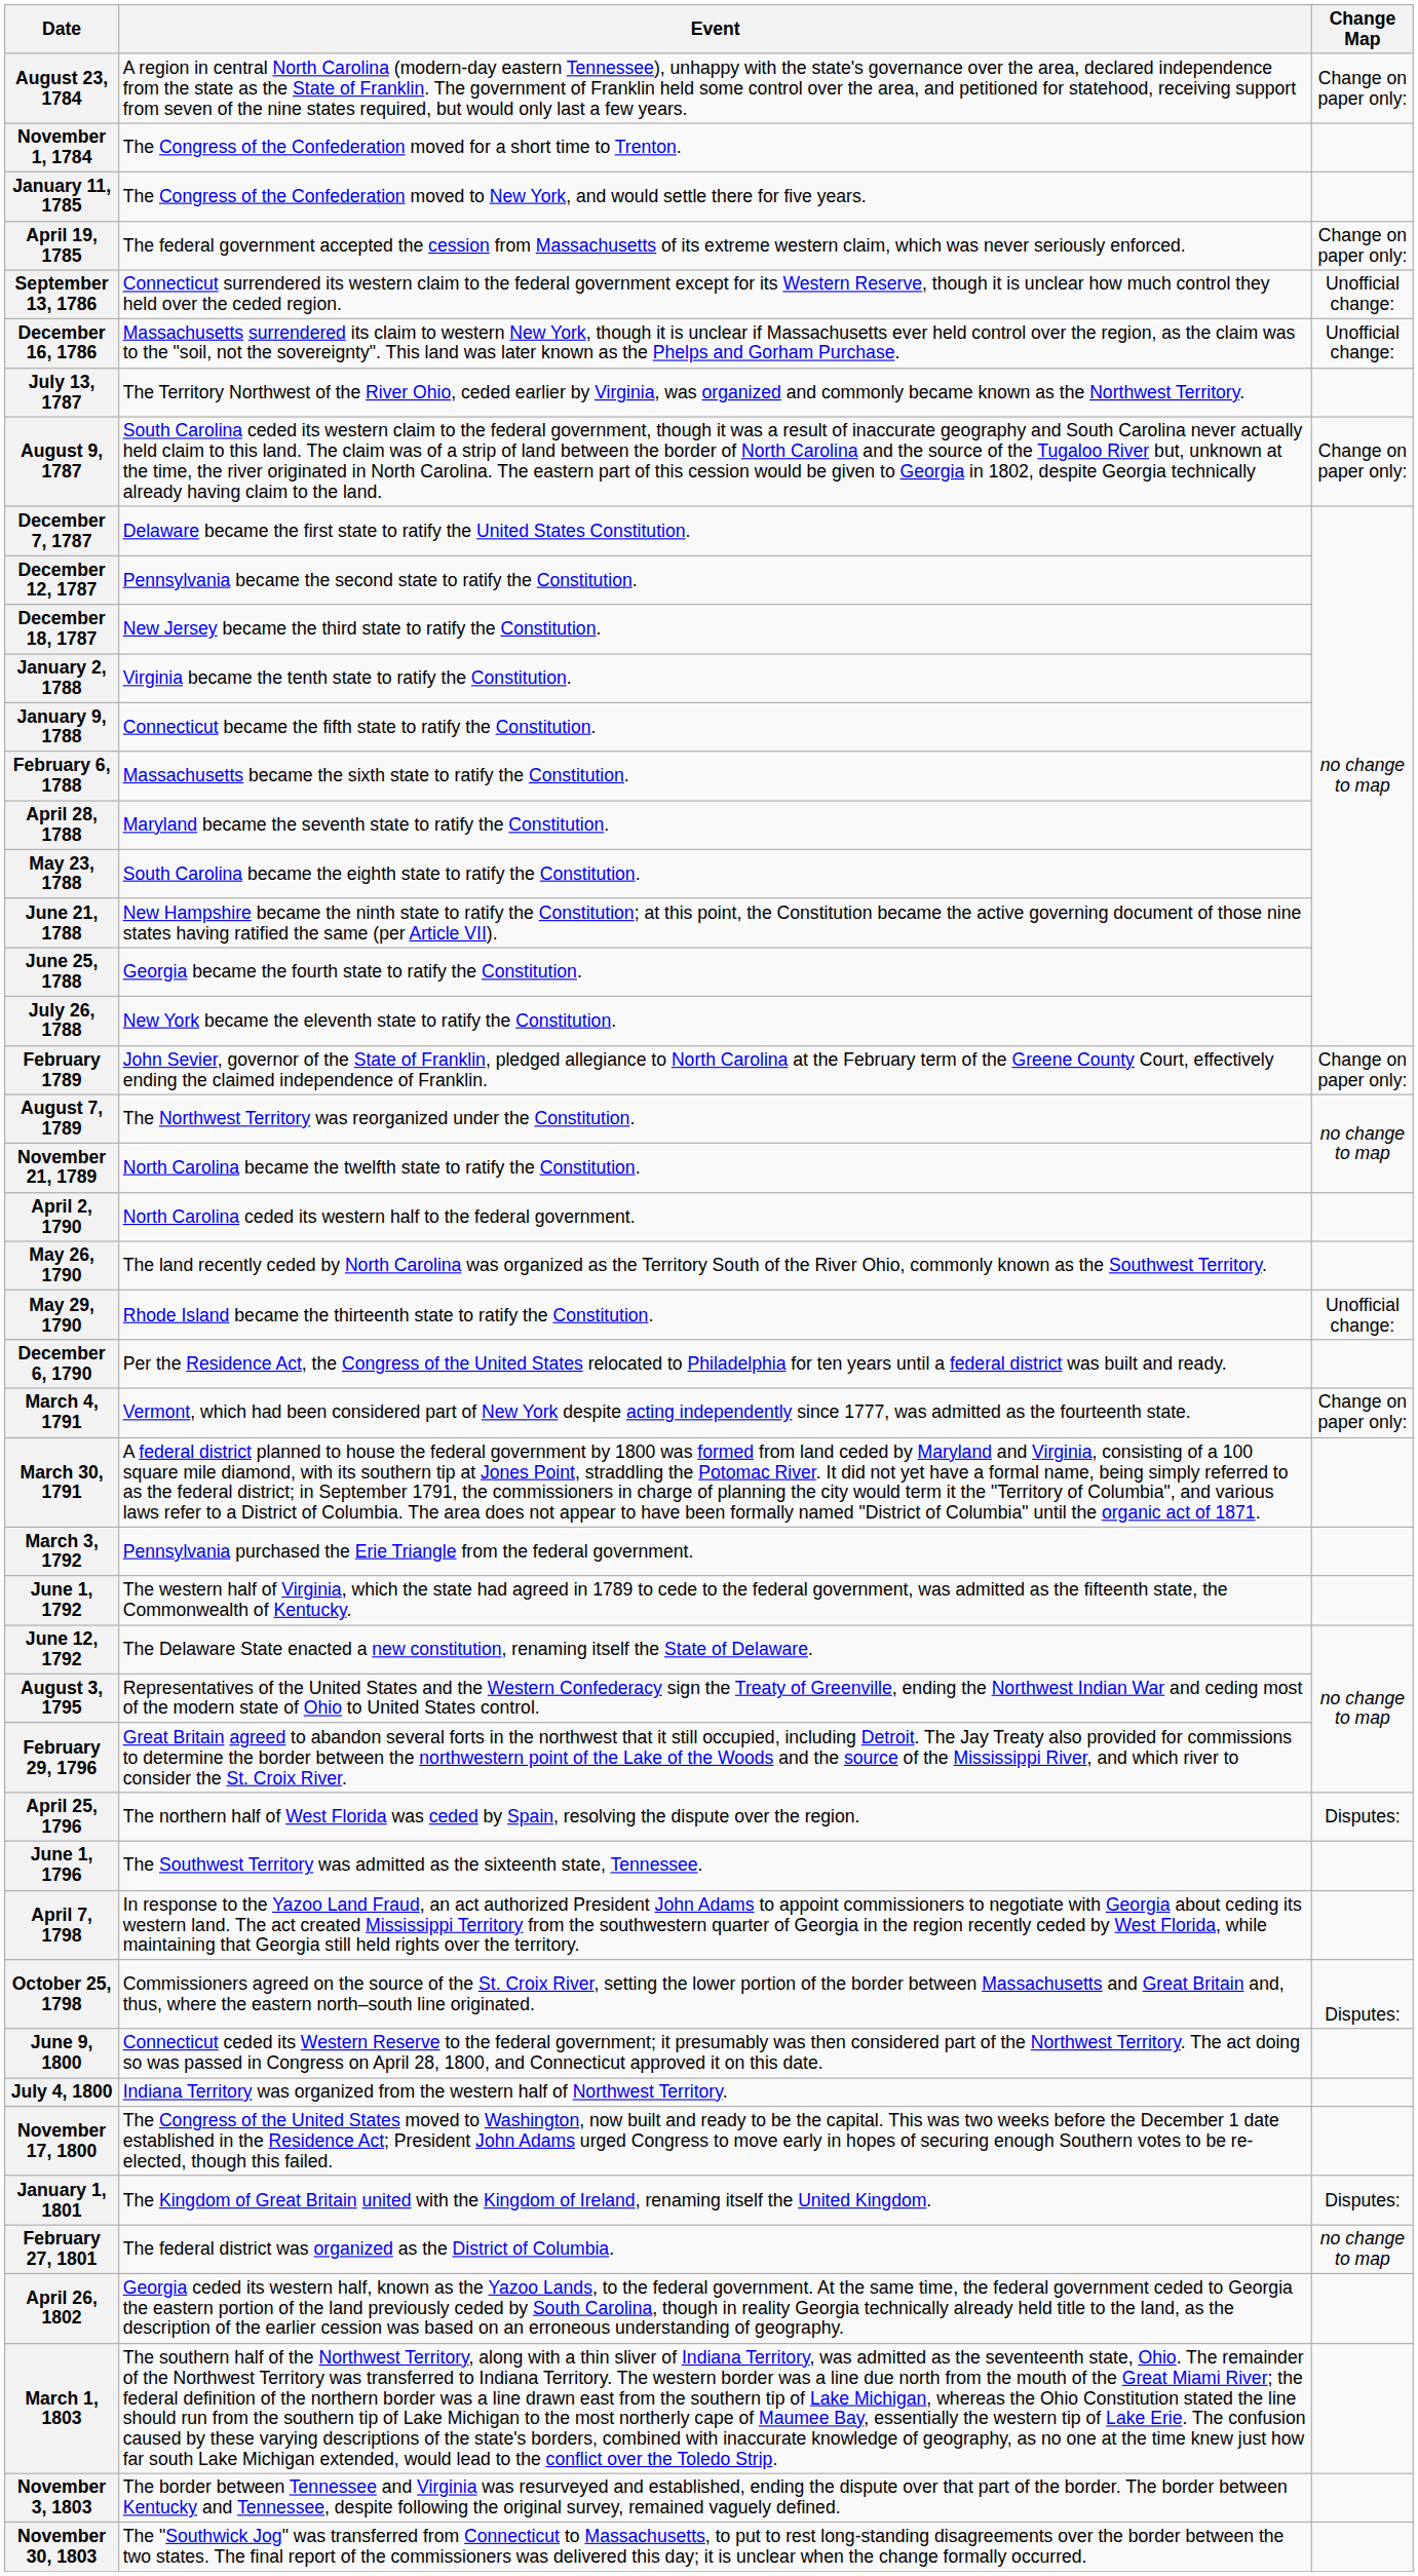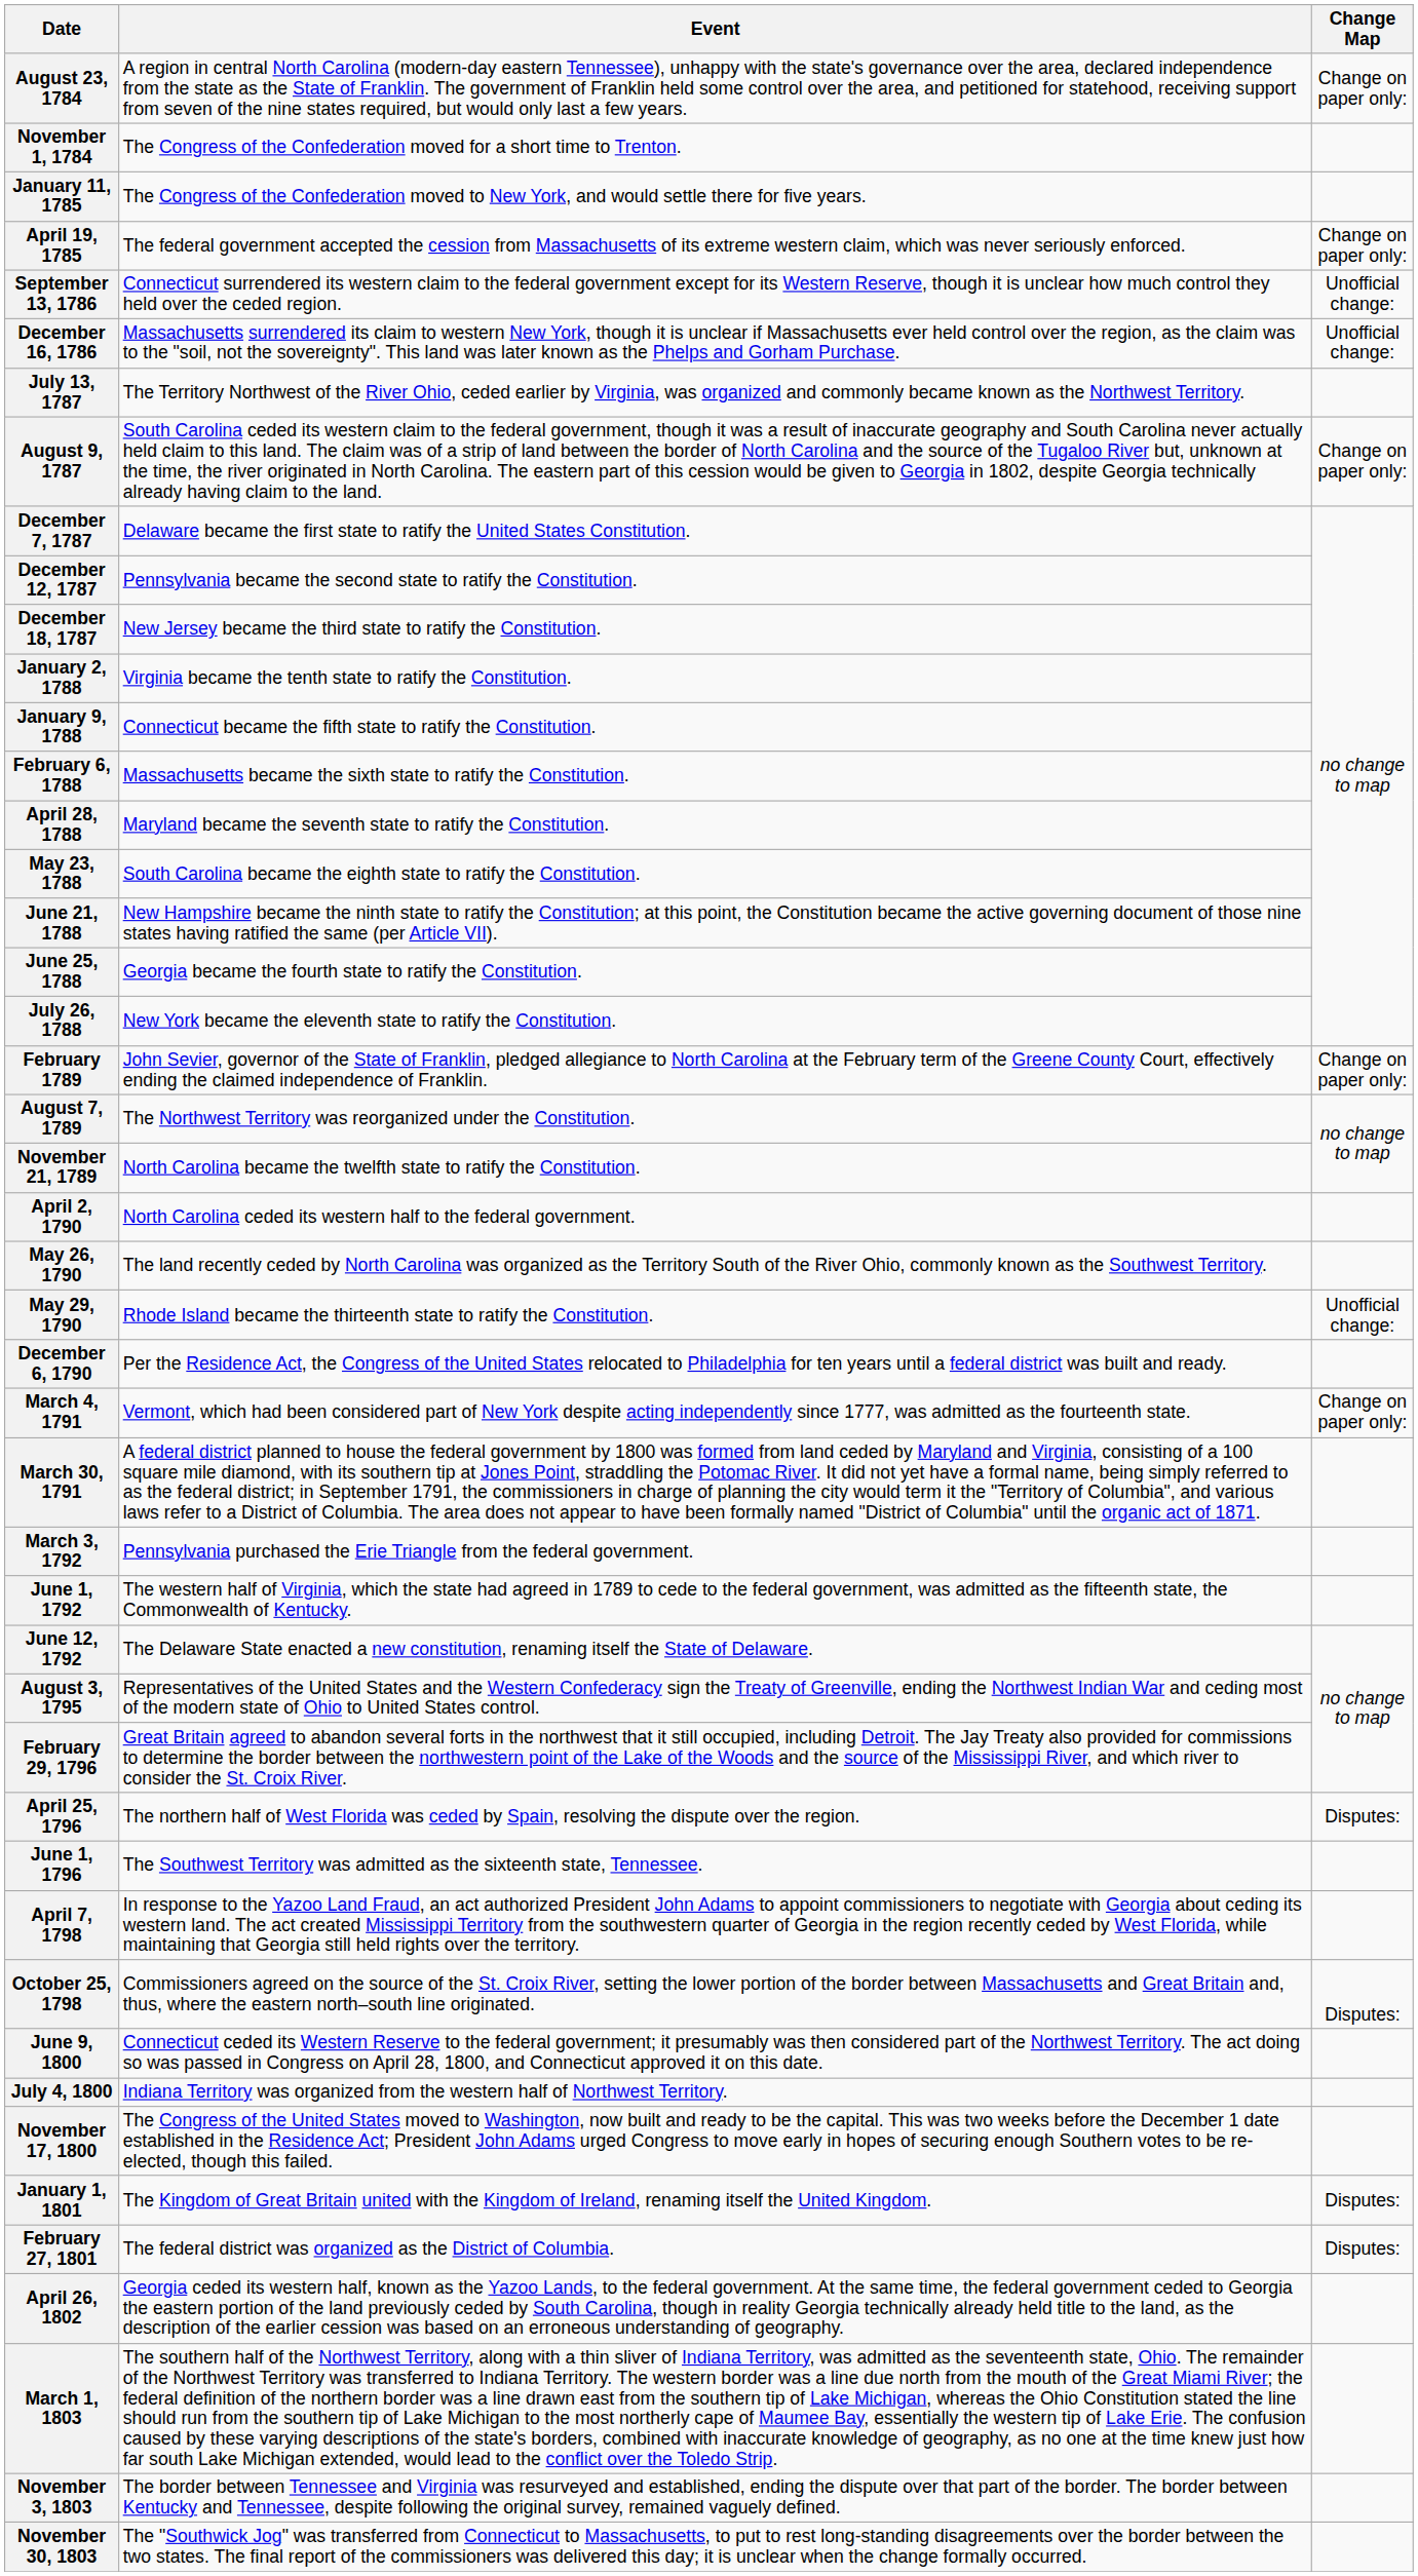February 27, 1801 | Change Map: no change to map -> Disputes:
